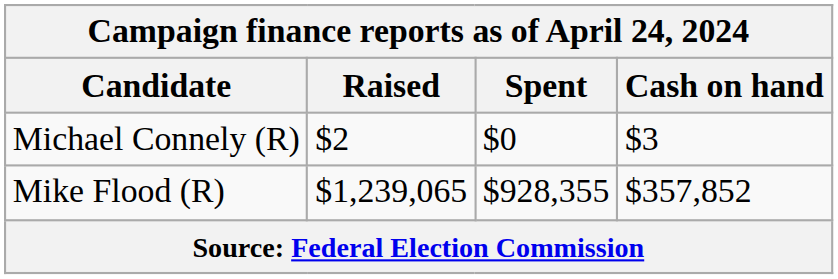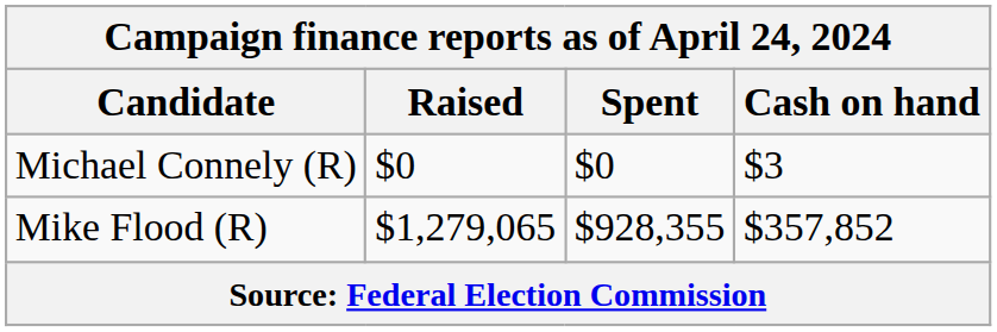Michael Connely (R) | Raised: $2 -> $0
Mike Flood (R) | Raised: $1,239,065 -> $1,279,065
